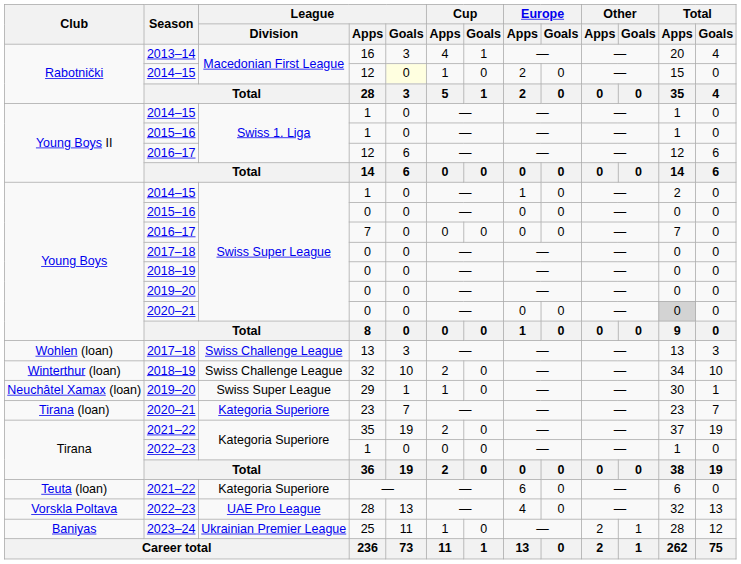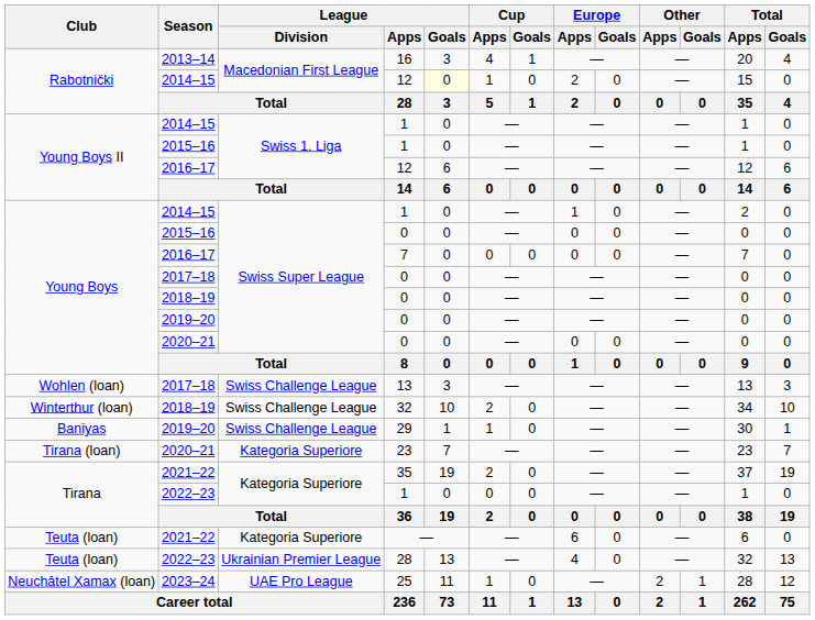2020–21 / 0 | Total / Apps: lightgrey background -> no background
29 | Club: Neuchâtel Xamax (loan) -> Baniyas
29 | League / Division: Swiss Super League -> Swiss Challenge League
2022–23 / 28 | Club: Vorskla Poltava -> Teuta (loan)
2022–23 / 28 | League / Division: UAE Pro League -> Ukrainian Premier League
25 | Club: Baniyas -> Neuchâtel Xamax (loan)
25 | League / Division: Ukrainian Premier League -> UAE Pro League
